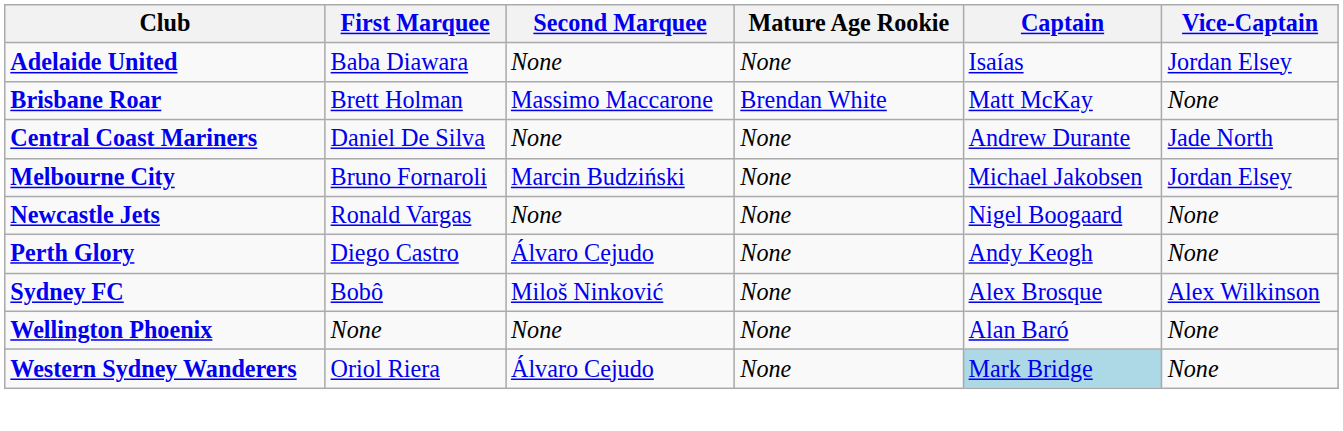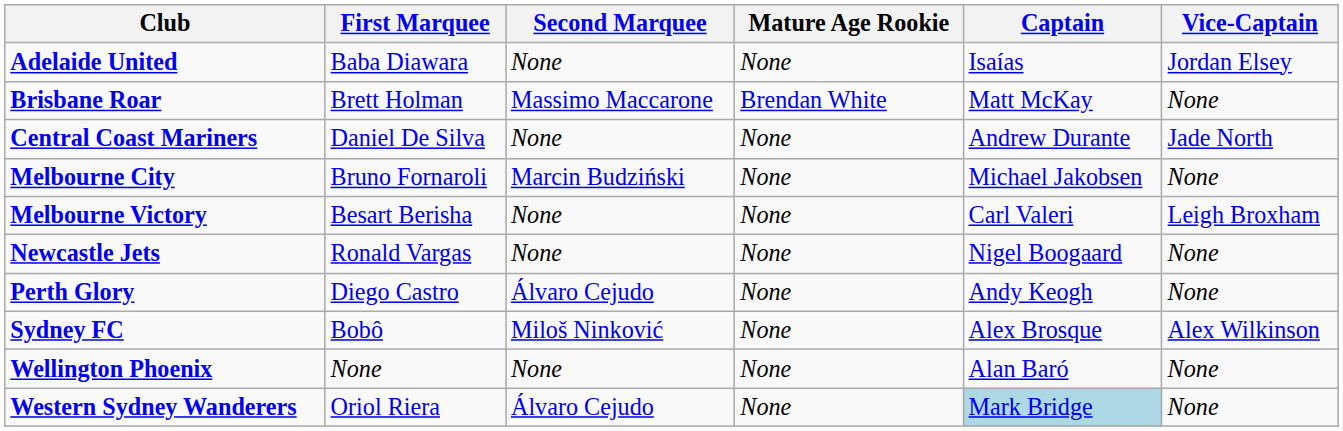Melbourne City | Vice-Captain: Jordan Elsey -> None
+ row: Melbourne Victory | Besart Berisha | None | None | Carl Valeri | Leigh Broxham
